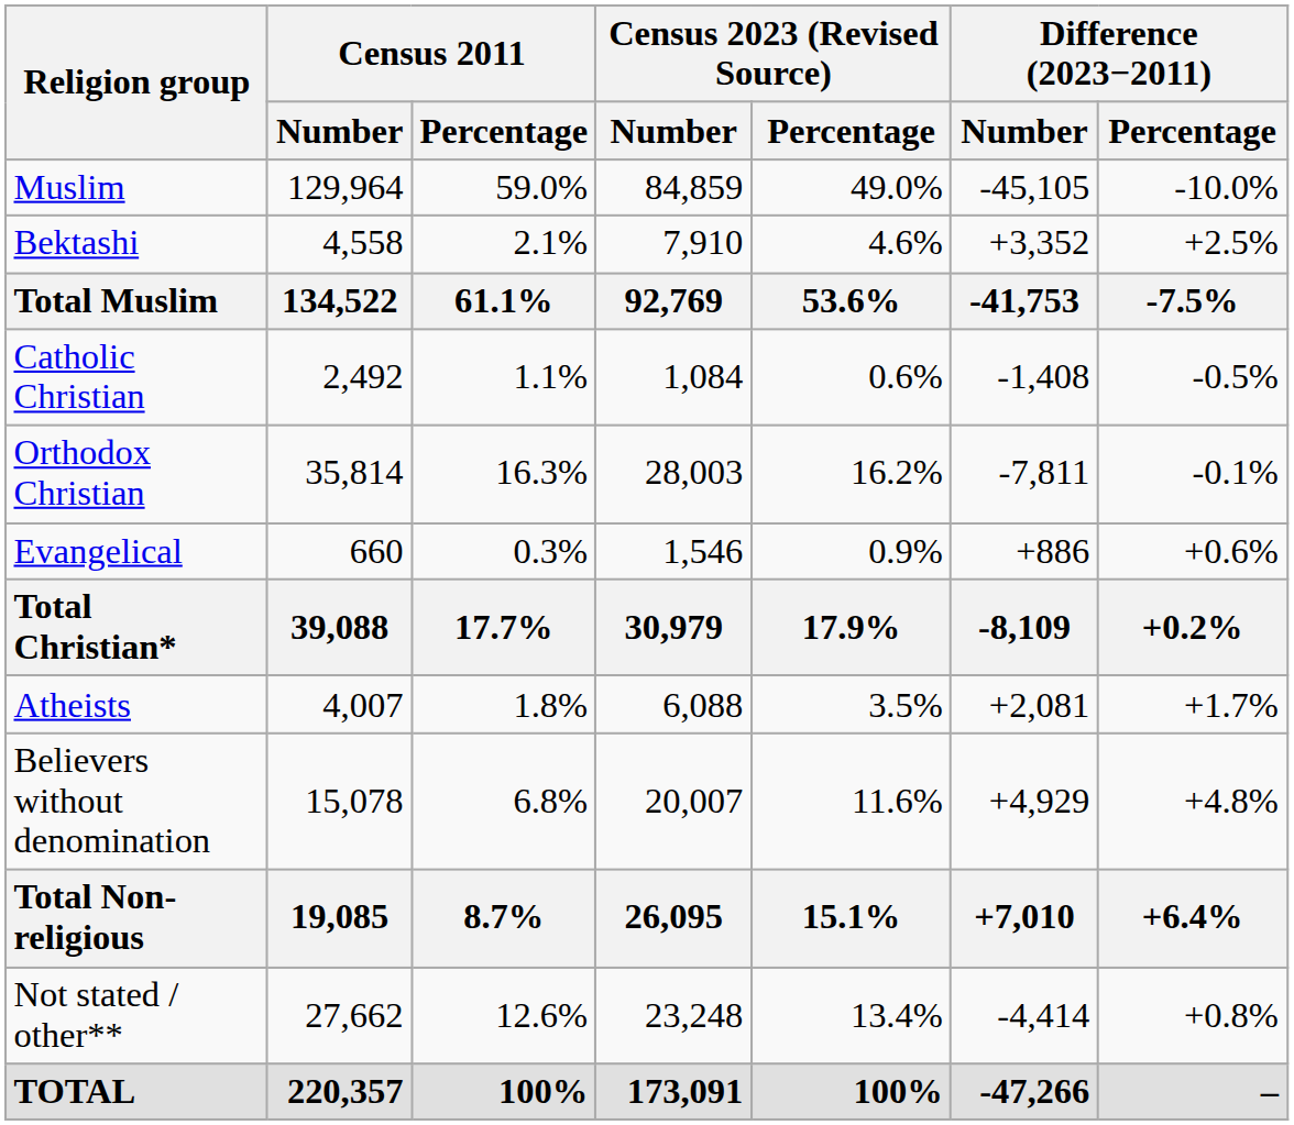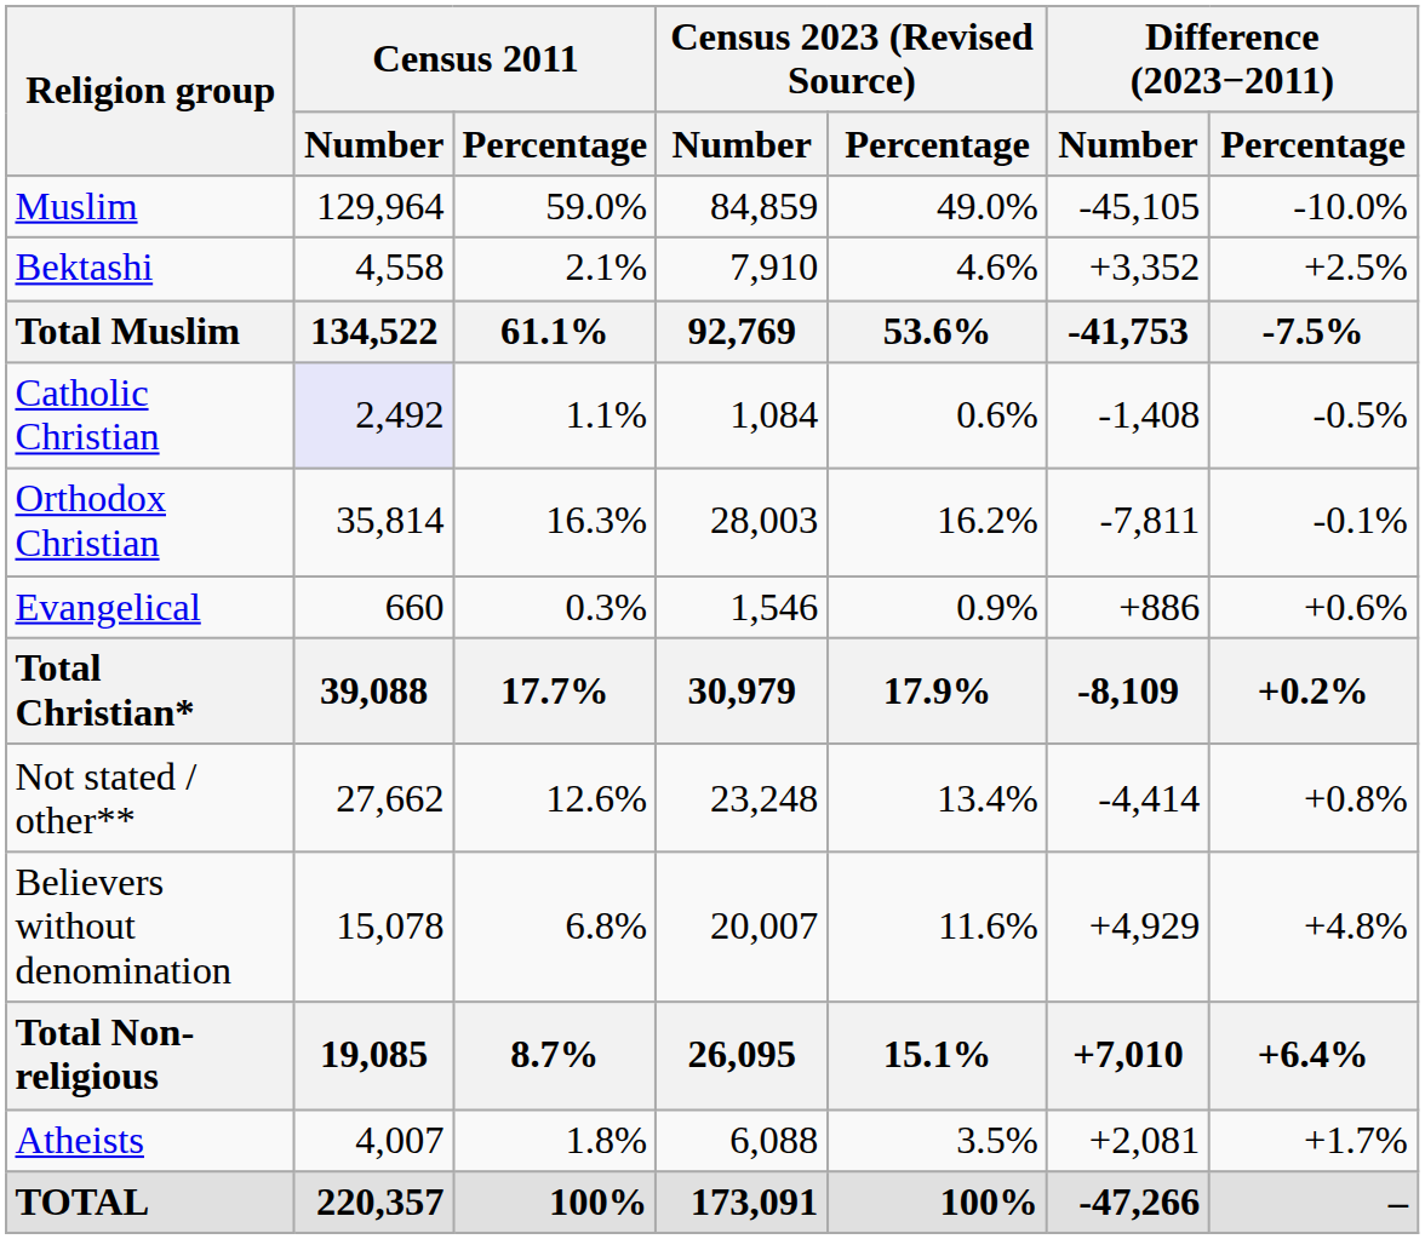Catholic Christian | Census 2011 / Number: no background -> lavender background
rows swapped: Atheists <-> Not stated / other**
